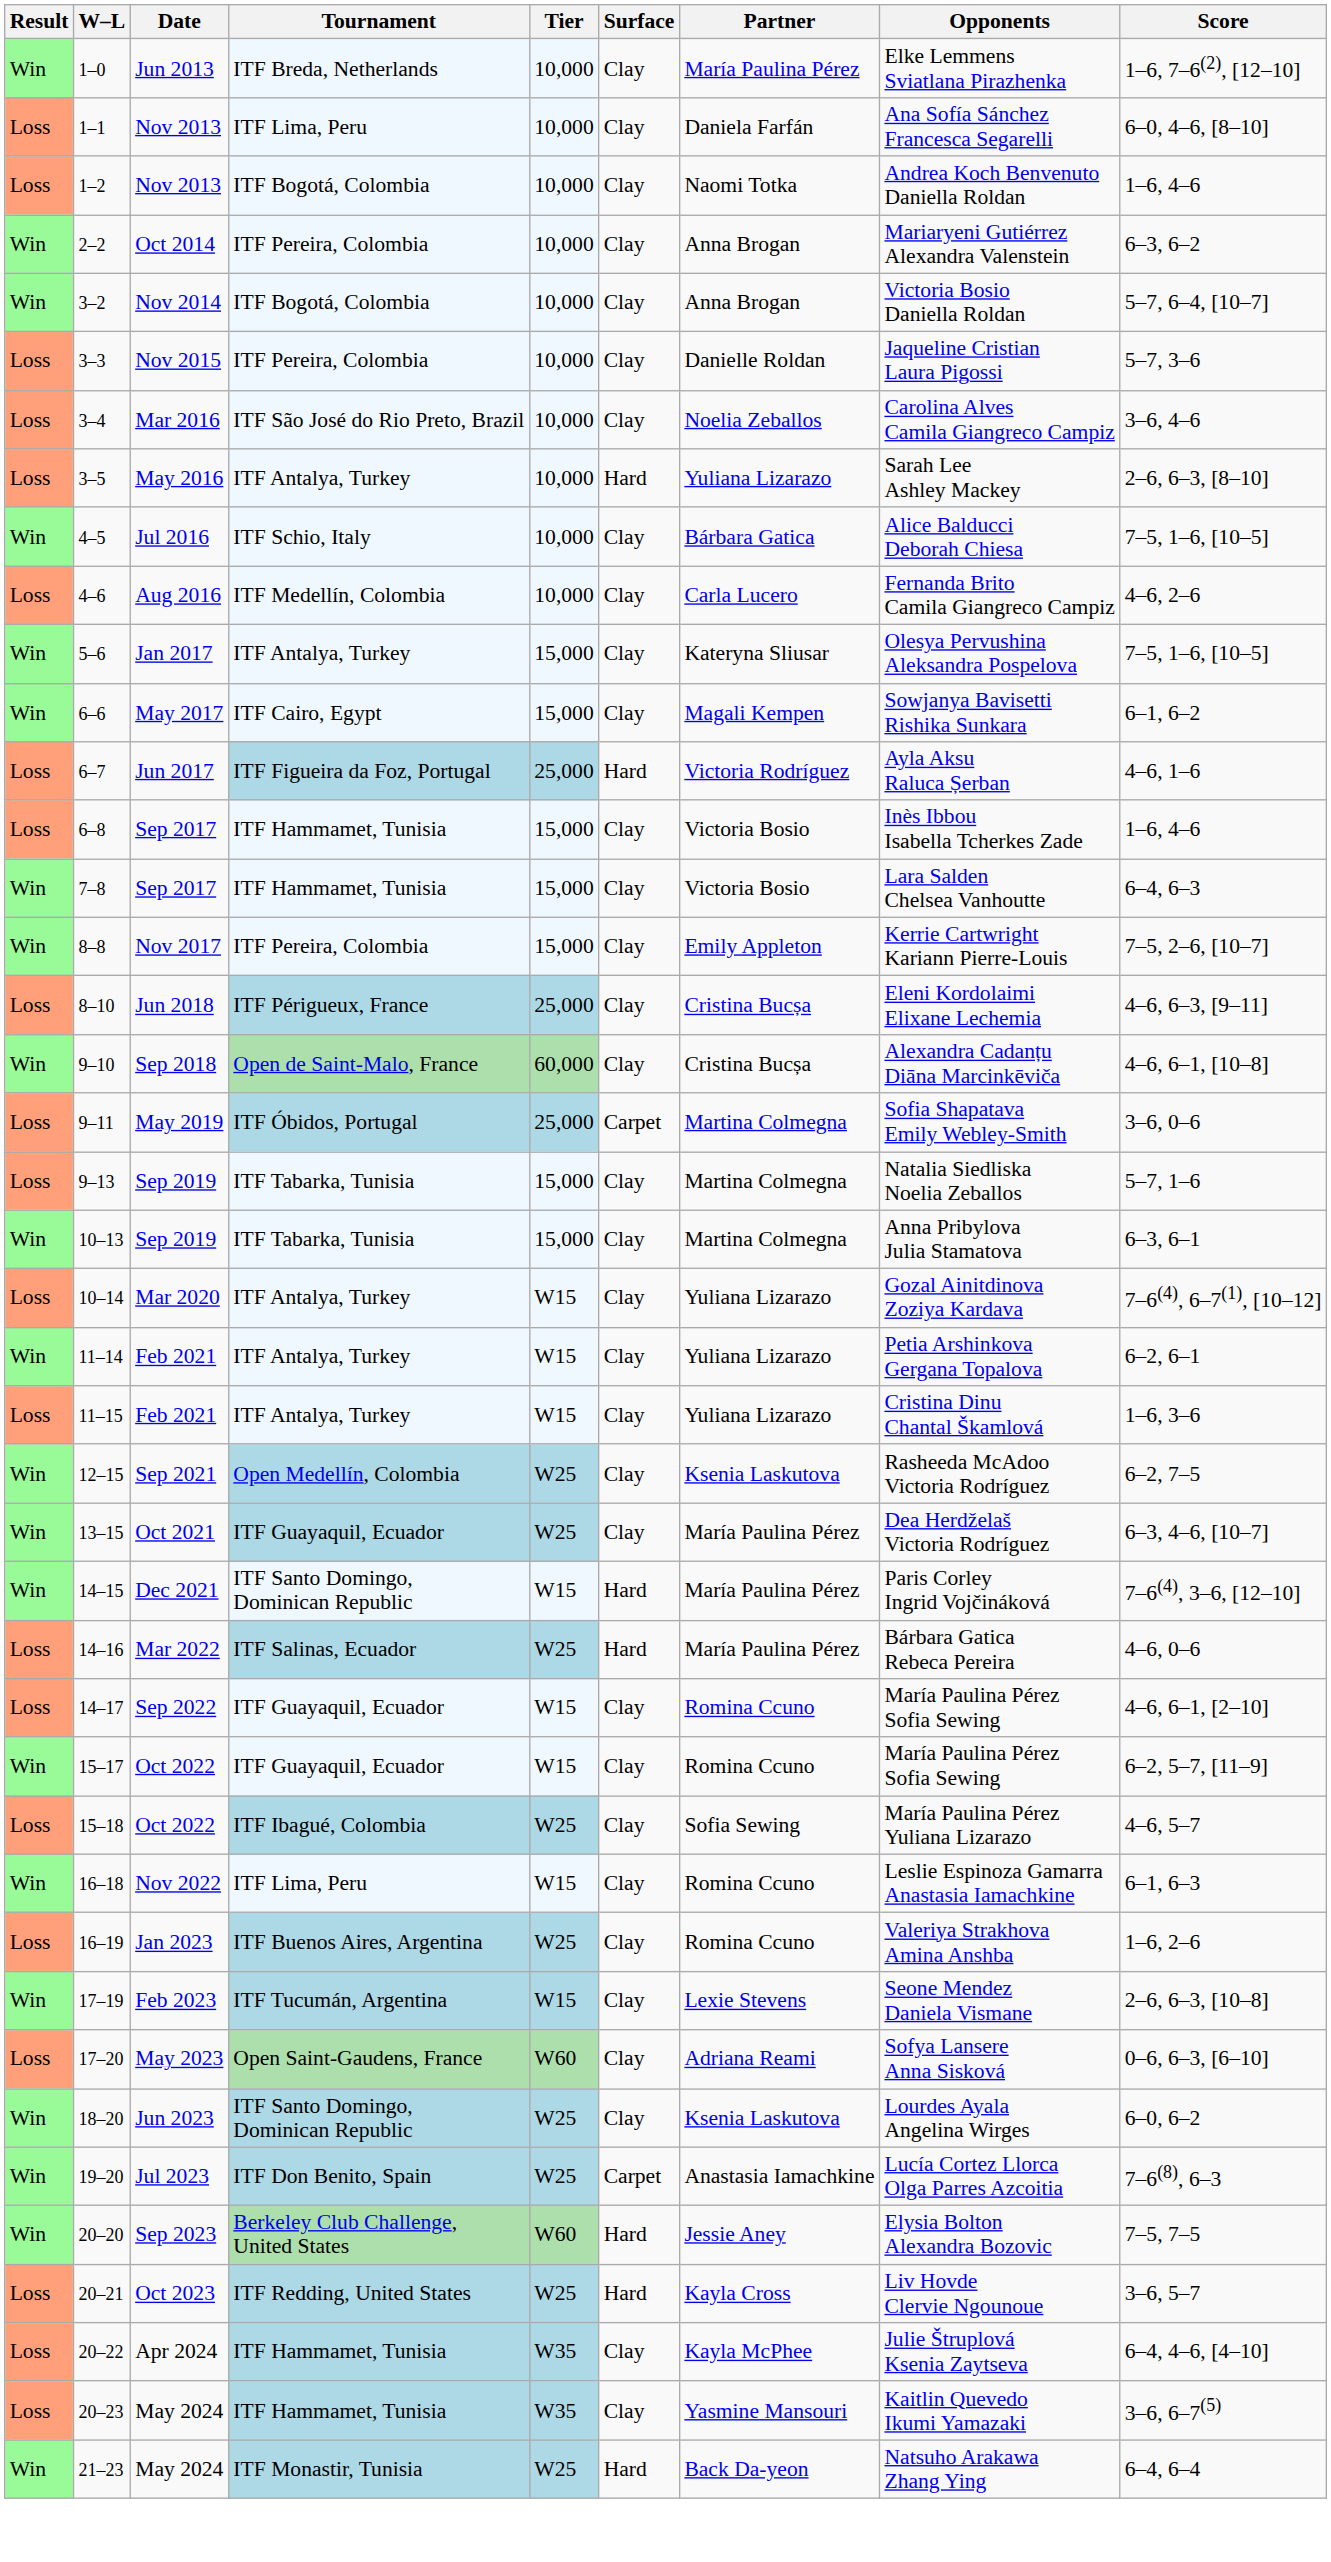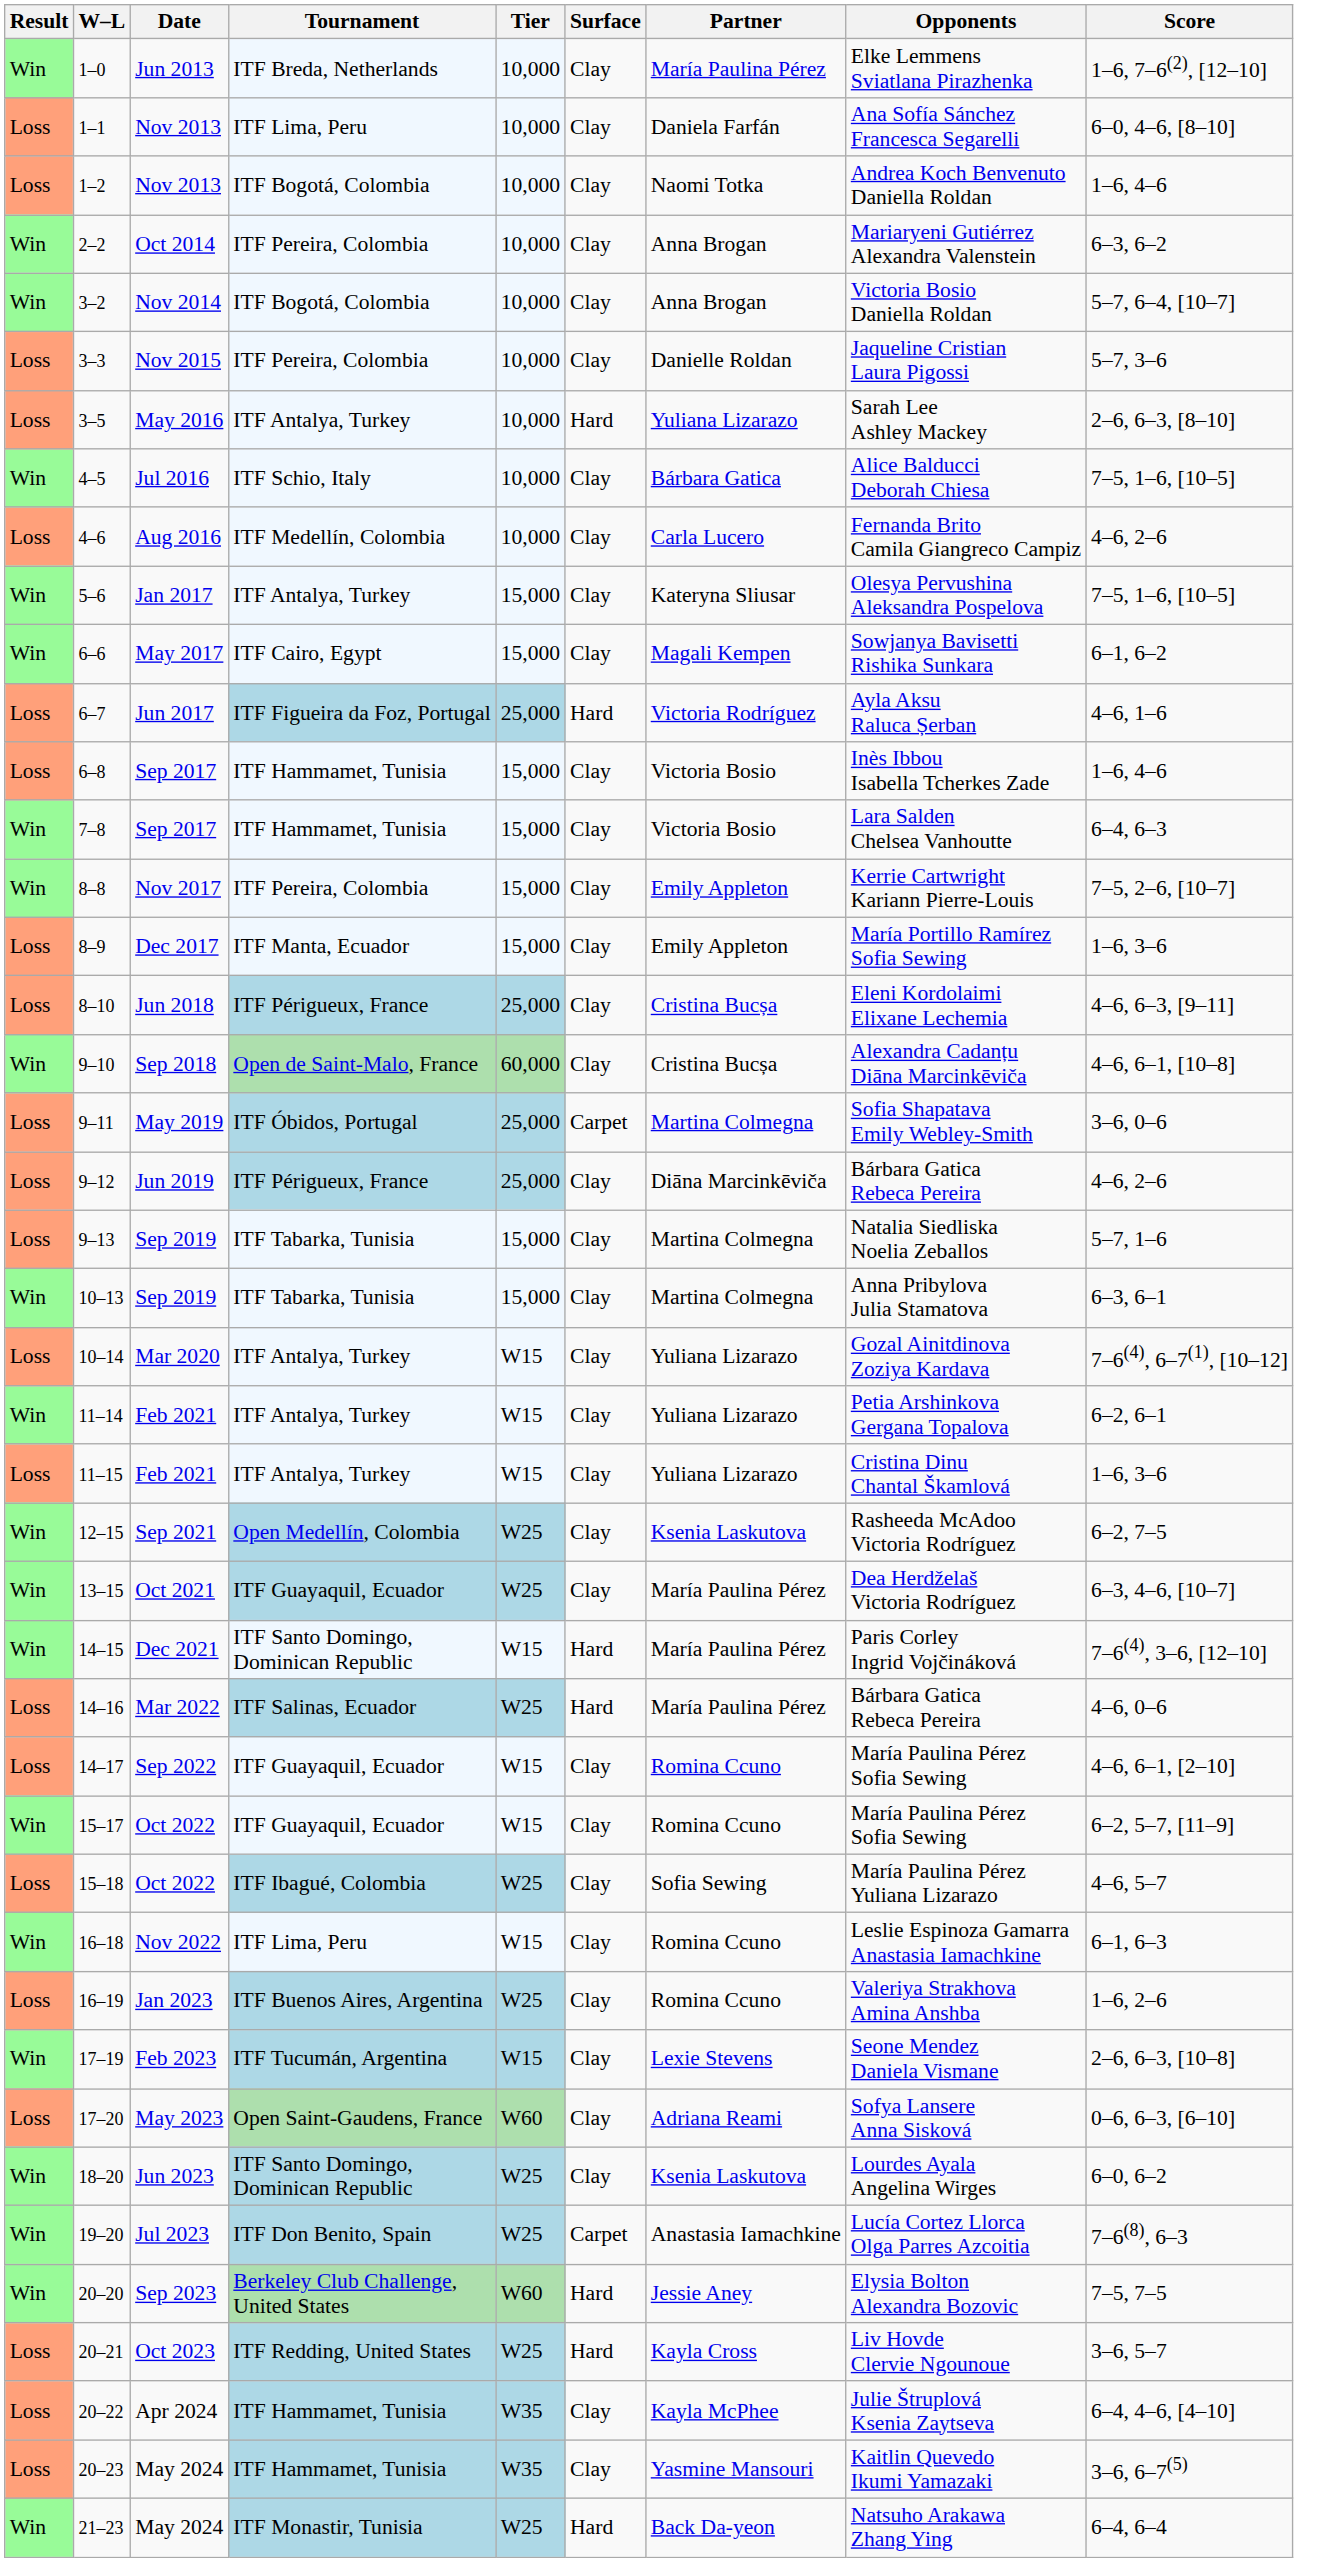- row: Loss | 3–4 | Mar 2016 | ITF São José do Rio Preto, Brazil | 10,000 | Clay | Noelia Zeballos | Carolina Alves Camila Giangreco Campiz | 3–6, 4–6
+ row: Loss | 8–9 | Dec 2017 | ITF Manta, Ecuador | 15,000 | Clay | Emily Appleton | María Portillo Ramírez Sofia Sewing | 1–6, 3–6
+ row: Loss | 9–12 | Jun 2019 | ITF Périgueux, France | 25,000 | Clay | Diāna Marcinkēviča | Bárbara Gatica Rebeca Pereira | 4–6, 2–6
